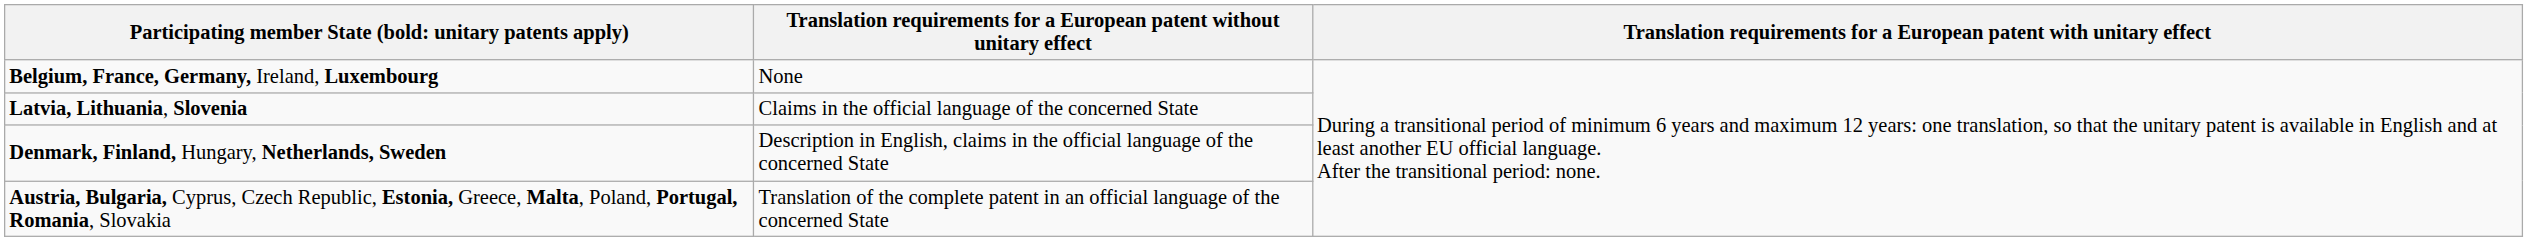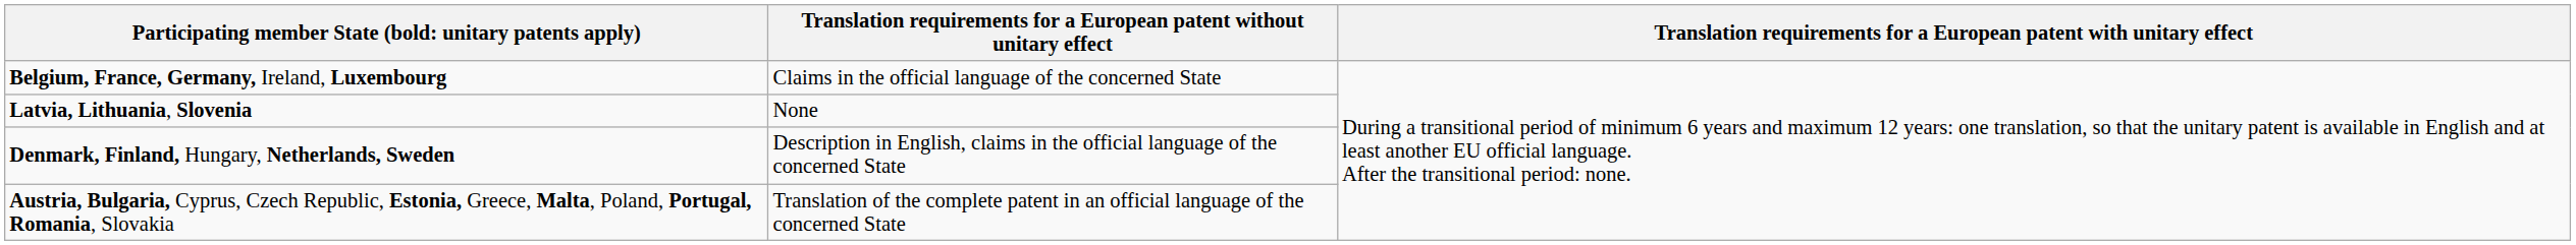Belgium, France, Germany, Ireland, Luxembourg | column 2: None -> Claims in the official language of the concerned State
Latvia, Lithuania, Slovenia | column 2: Claims in the official language of the concerned State -> None
